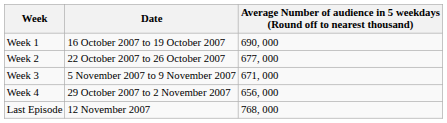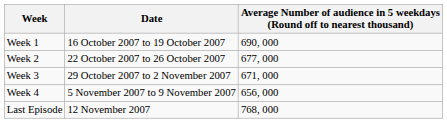Week 3 | Date: 5 November 2007 to 9 November 2007 -> 29 October 2007 to 2 November 2007
Week 4 | Date: 29 October 2007 to 2 November 2007 -> 5 November 2007 to 9 November 2007
